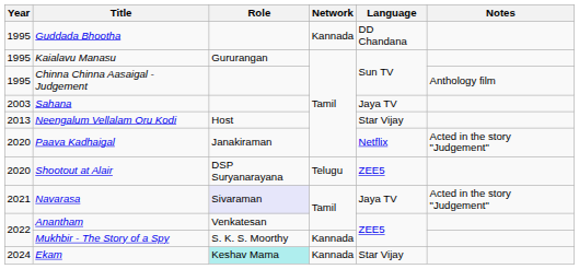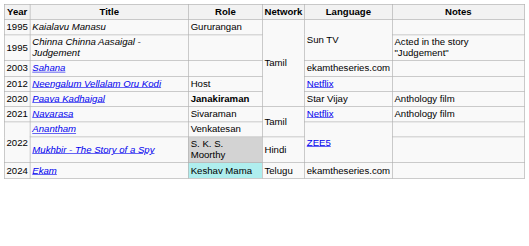- row: 1995 | Guddada Bhootha | Kannada | DD Chandana
Chinna Chinna Aasaigal - Judgement | Notes: Anthology film -> Acted in the story "Judgement"
Sahana | Language: Jaya TV -> ekamtheseries.com
Neengalum Vellalam Oru Kodi | Year: 2013 -> 2012
Neengalum Vellalam Oru Kodi | Language: Star Vijay -> Netflix
Paava Kadhaigal | Role: normal -> bold
Paava Kadhaigal | Language: Netflix -> Star Vijay
Paava Kadhaigal | Notes: Acted in the story "Judgement" -> Anthology film
- row: 2020 | Shootout at Alair | DSP Suryanarayana | Telugu | ZEE5
Navarasa | Role: lavender background -> no background
Navarasa | Language: Jaya TV -> Netflix
Navarasa | Notes: Acted in the story "Judgement" -> Anthology film
Mukhbir - The Story of a Spy | Role: no background -> lightgrey background
Mukhbir - The Story of a Spy | Network: Kannada -> Hindi
Ekam | Network: Kannada -> Telugu
Ekam | Language: Star Vijay -> ekamtheseries.com
